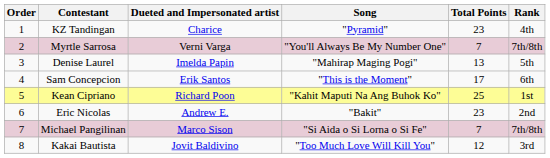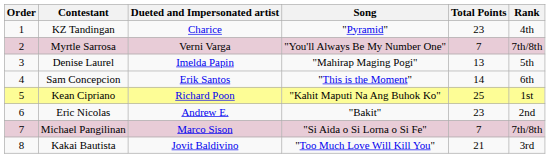Sam Concepcion | Total Points: 17 -> 14
Kakai Bautista | Total Points: 12 -> 21
